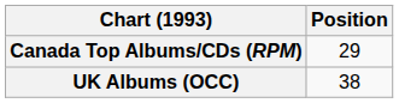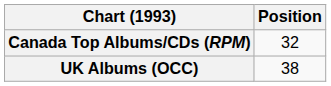Canada Top Albums/CDs (RPM) | Position: 29 -> 32
